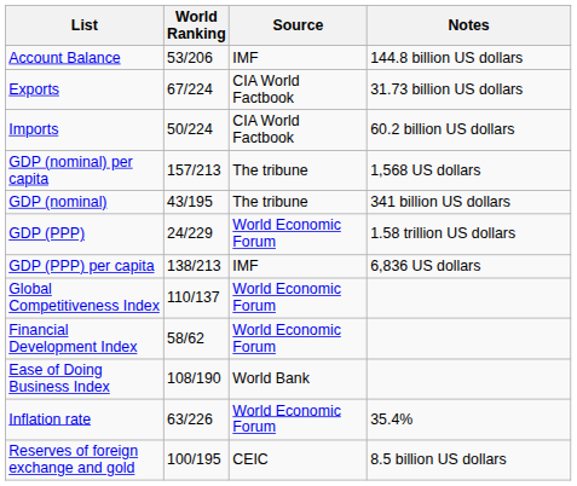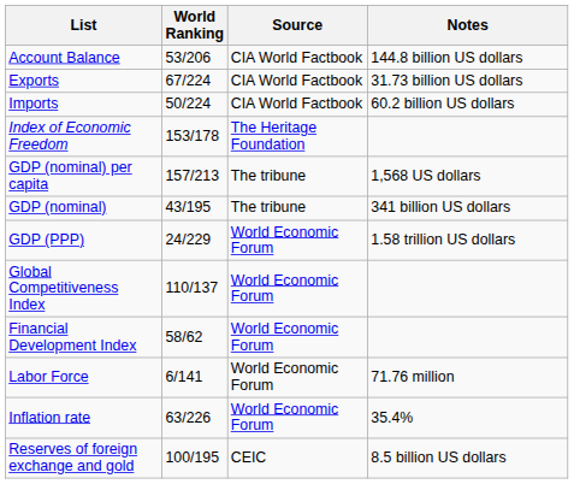Account Balance | Source: IMF -> CIA World Factbook
+ row: Index of Economic Freedom | 153/178 | The Heritage Foundation
- row: GDP (PPP) per capita | 138/213 | IMF | 6,836 US dollars
- row: Ease of Doing Business Index | 108/190 | World Bank
+ row: Labor Force | 6/141 | World Economic Forum | 71.76 million
